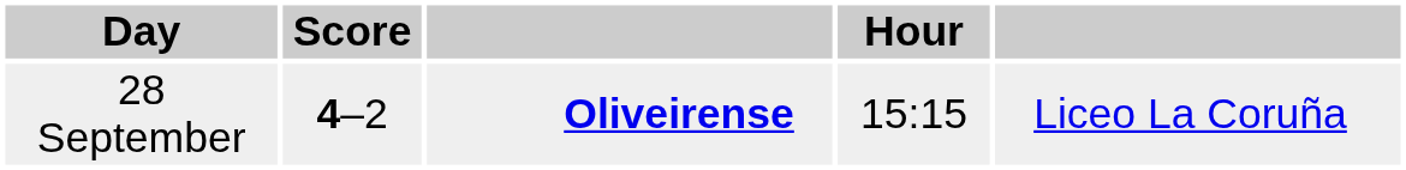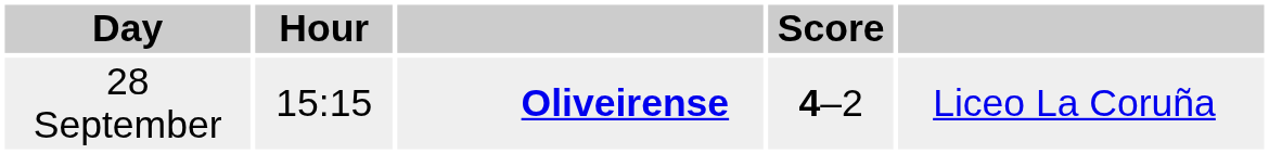columns swapped: Hour <-> Score
